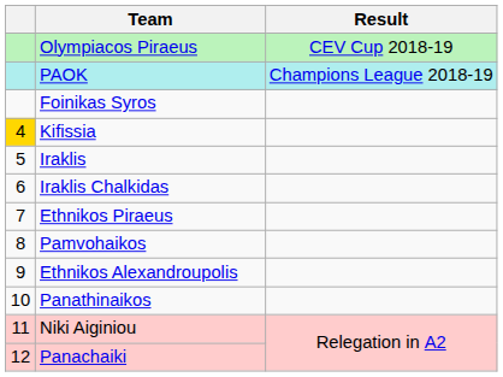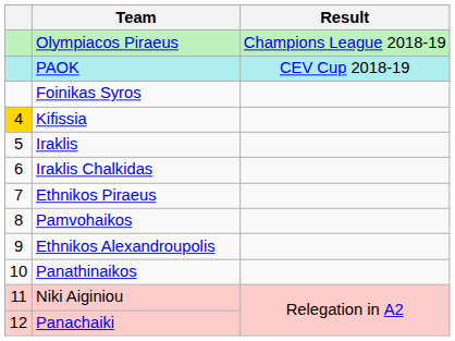Olympiacos Piraeus | Result: CEV Cup 2018-19 -> Champions League 2018-19
PAOK | Result: Champions League 2018-19 -> CEV Cup 2018-19
